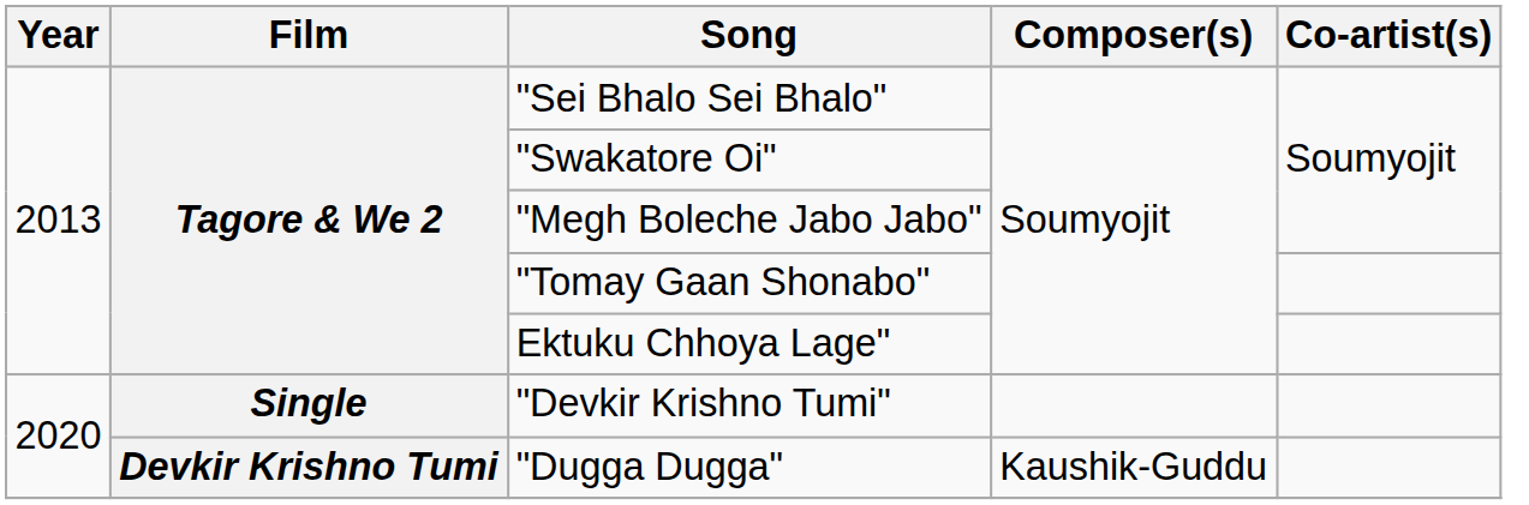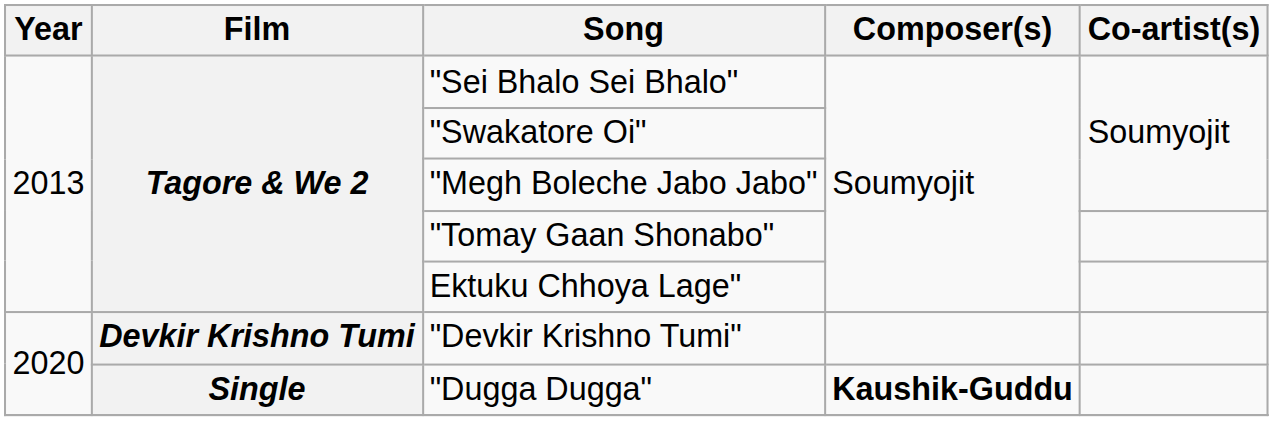"Devkir Krishno Tumi" | Film: Single -> Devkir Krishno Tumi
"Dugga Dugga" | Film: Devkir Krishno Tumi -> Single
"Dugga Dugga" | Composer(s): normal -> bold
